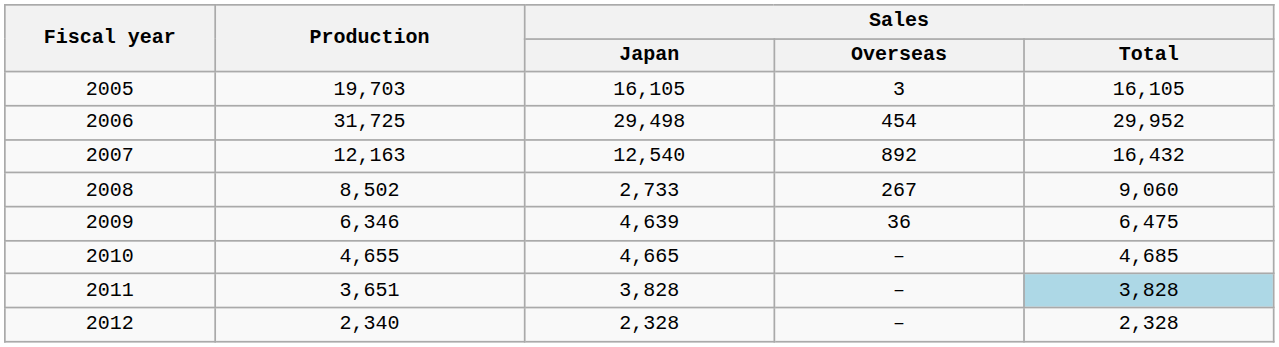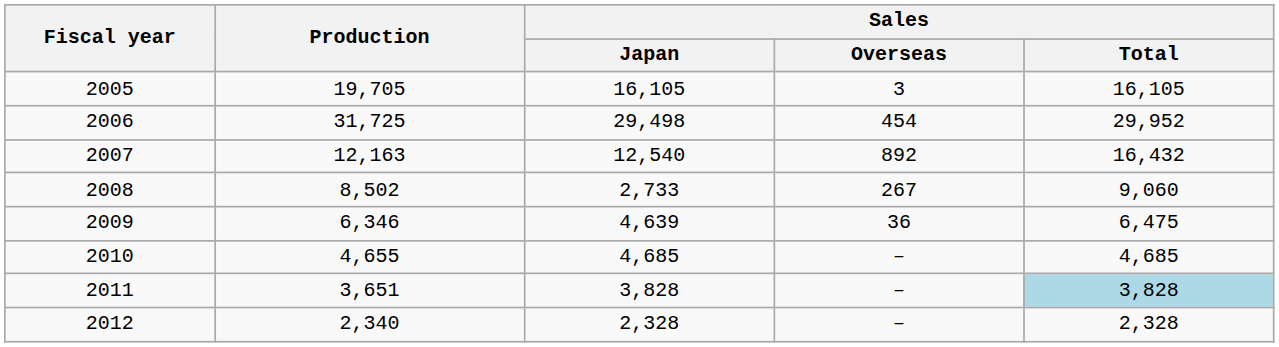2005 | Production: 19,703 -> 19,705
2010 | Sales / Japan: 4,665 -> 4,685
